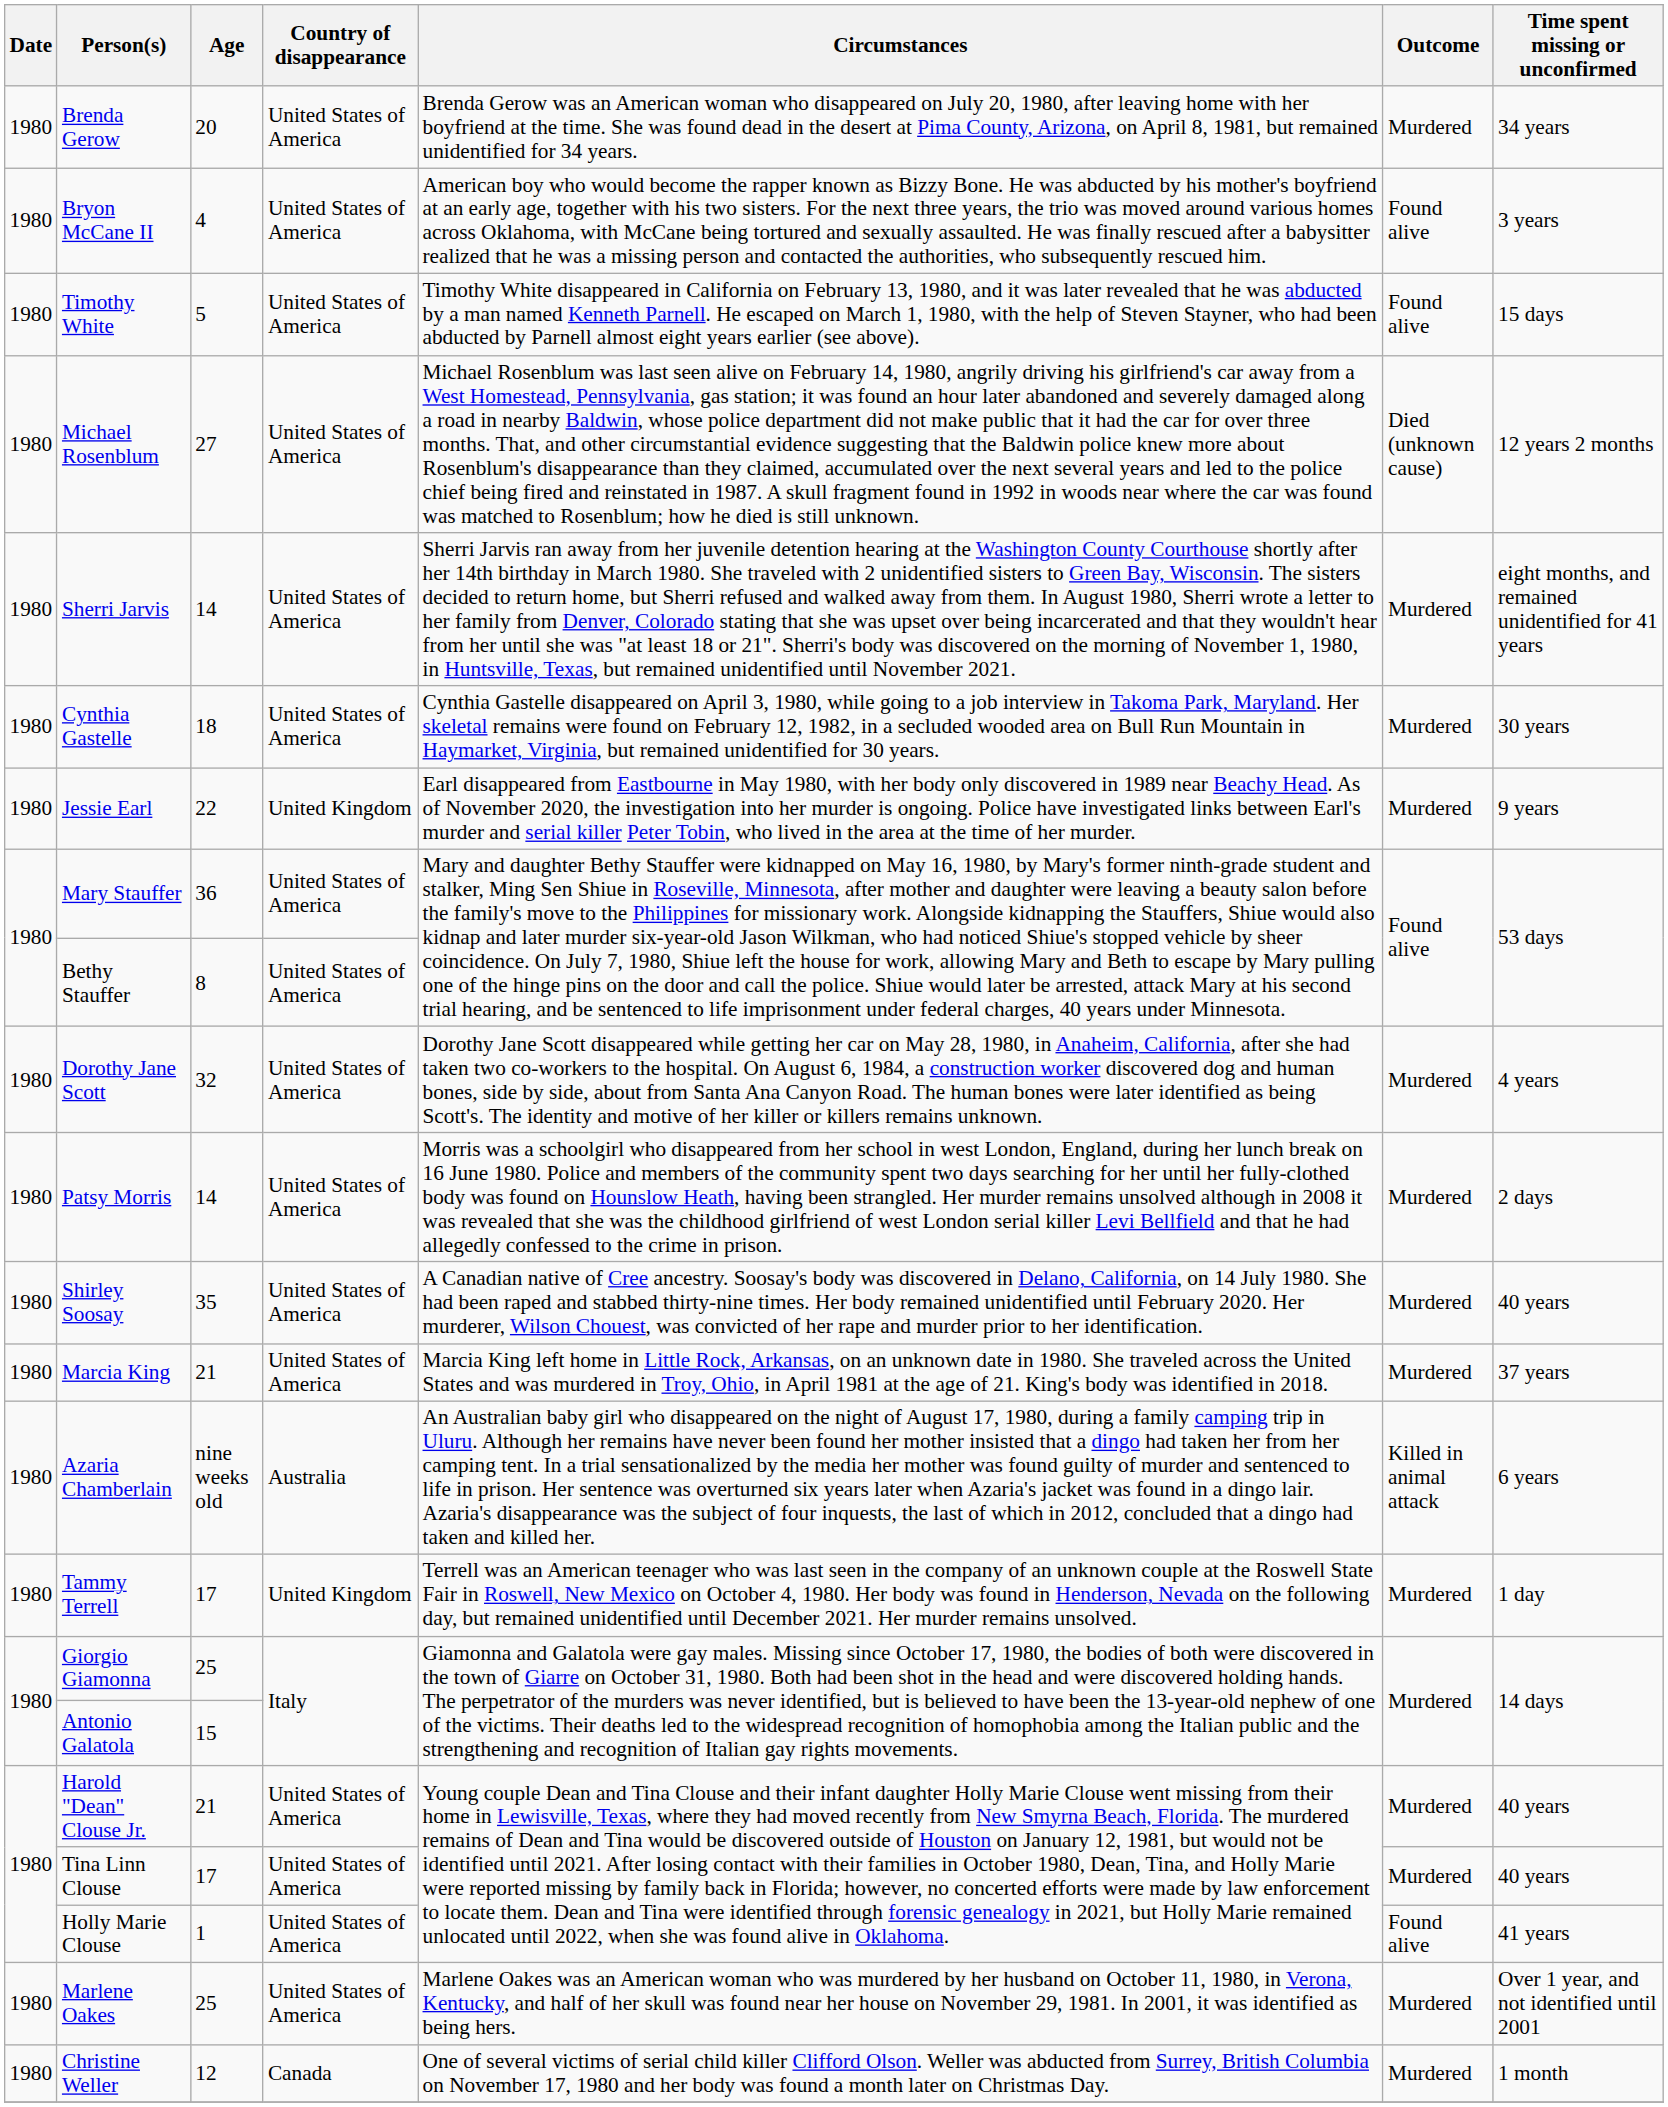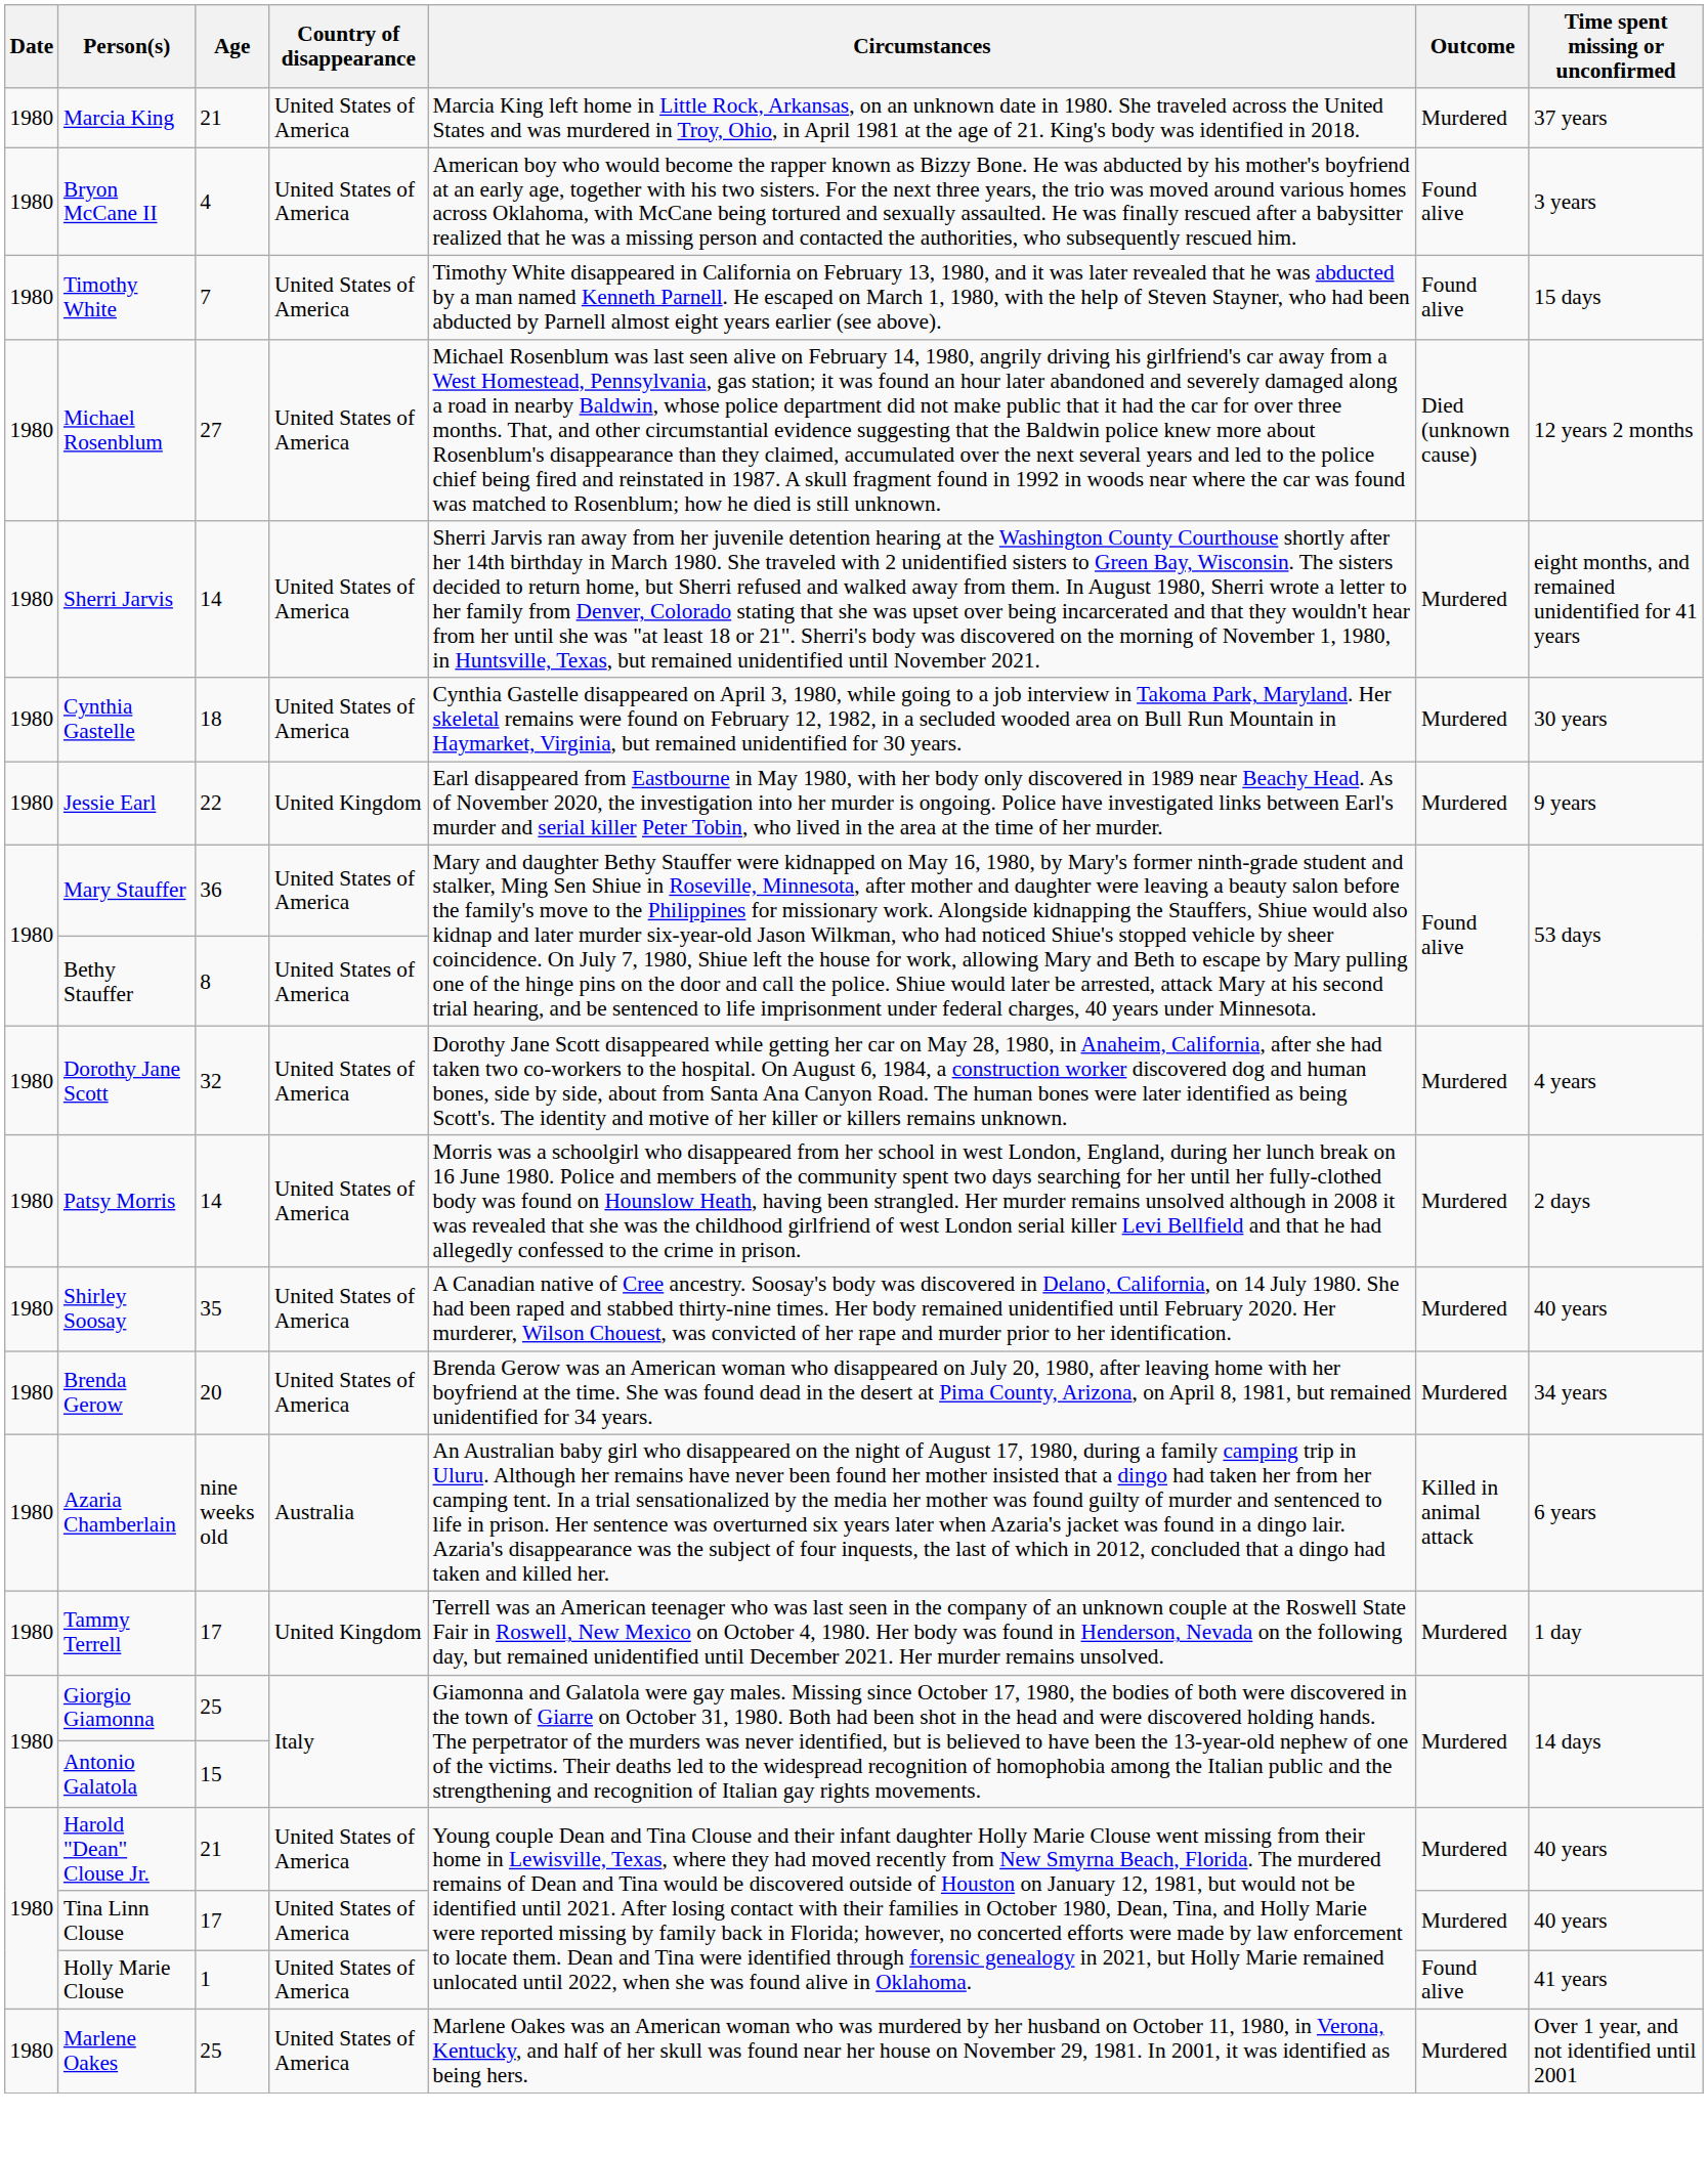rows swapped: Marcia King <-> Brenda Gerow
Timothy White | Age: 5 -> 7
- row: 1980 | Christine Weller | 12 | Canada | One of several victims of serial child killer Clifford Olson. Weller was abducted from Surrey, British Columbia on November 17, 1980 and her body was found a month later on Christmas Day. | Murdered | 1 month
